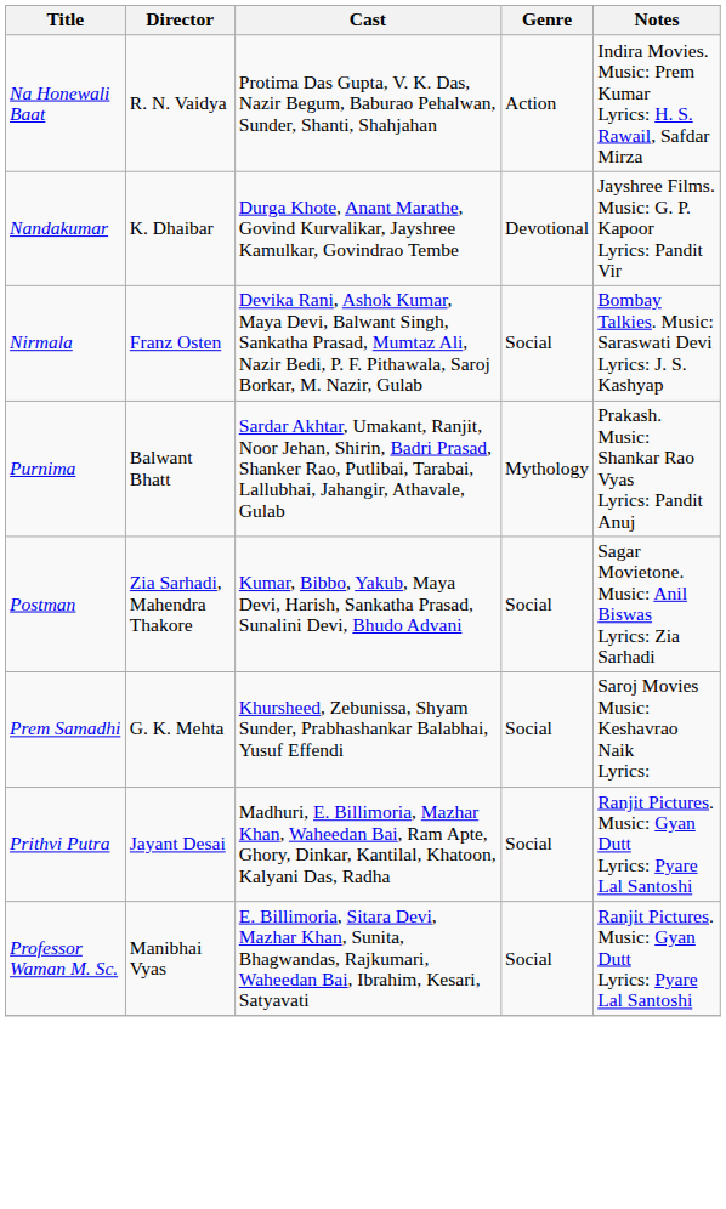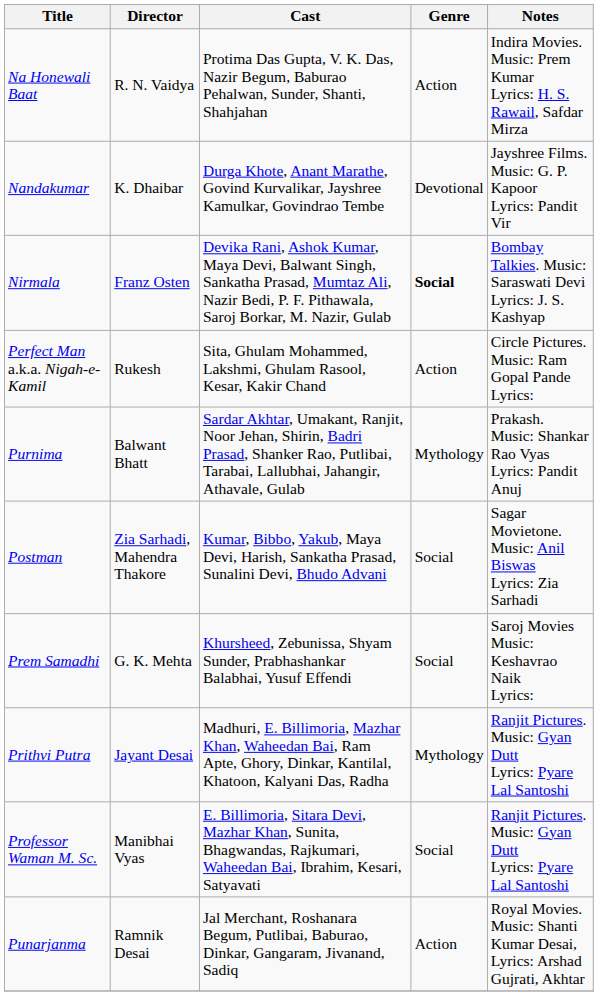Nirmala | Genre: normal -> bold
+ row: Perfect Man a.k.a. Nigah-e-Kamil | Rukesh | Sita, Ghulam Mohammed, Lakshmi, Ghulam Rasool, Kesar, Kakir Chand | Action | Circle Pictures. Music: Ram Gopal Pande Lyrics:
Prithvi Putra | Genre: Social -> Mythology
+ row: Punarjanma | Ramnik Desai | Jal Merchant, Roshanara Begum, Putlibai, Baburao, Dinkar, Gangaram, Jivanand, Sadiq | Action | Royal Movies. Music: Shanti Kumar Desai, Lyrics: Arshad Gujrati, Akhtar
